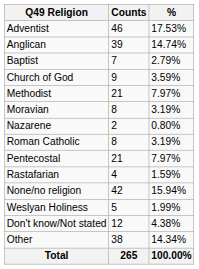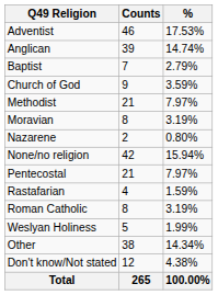rows swapped: None/no religion <-> Roman Catholic
rows swapped: Other <-> Don't know/Not stated
